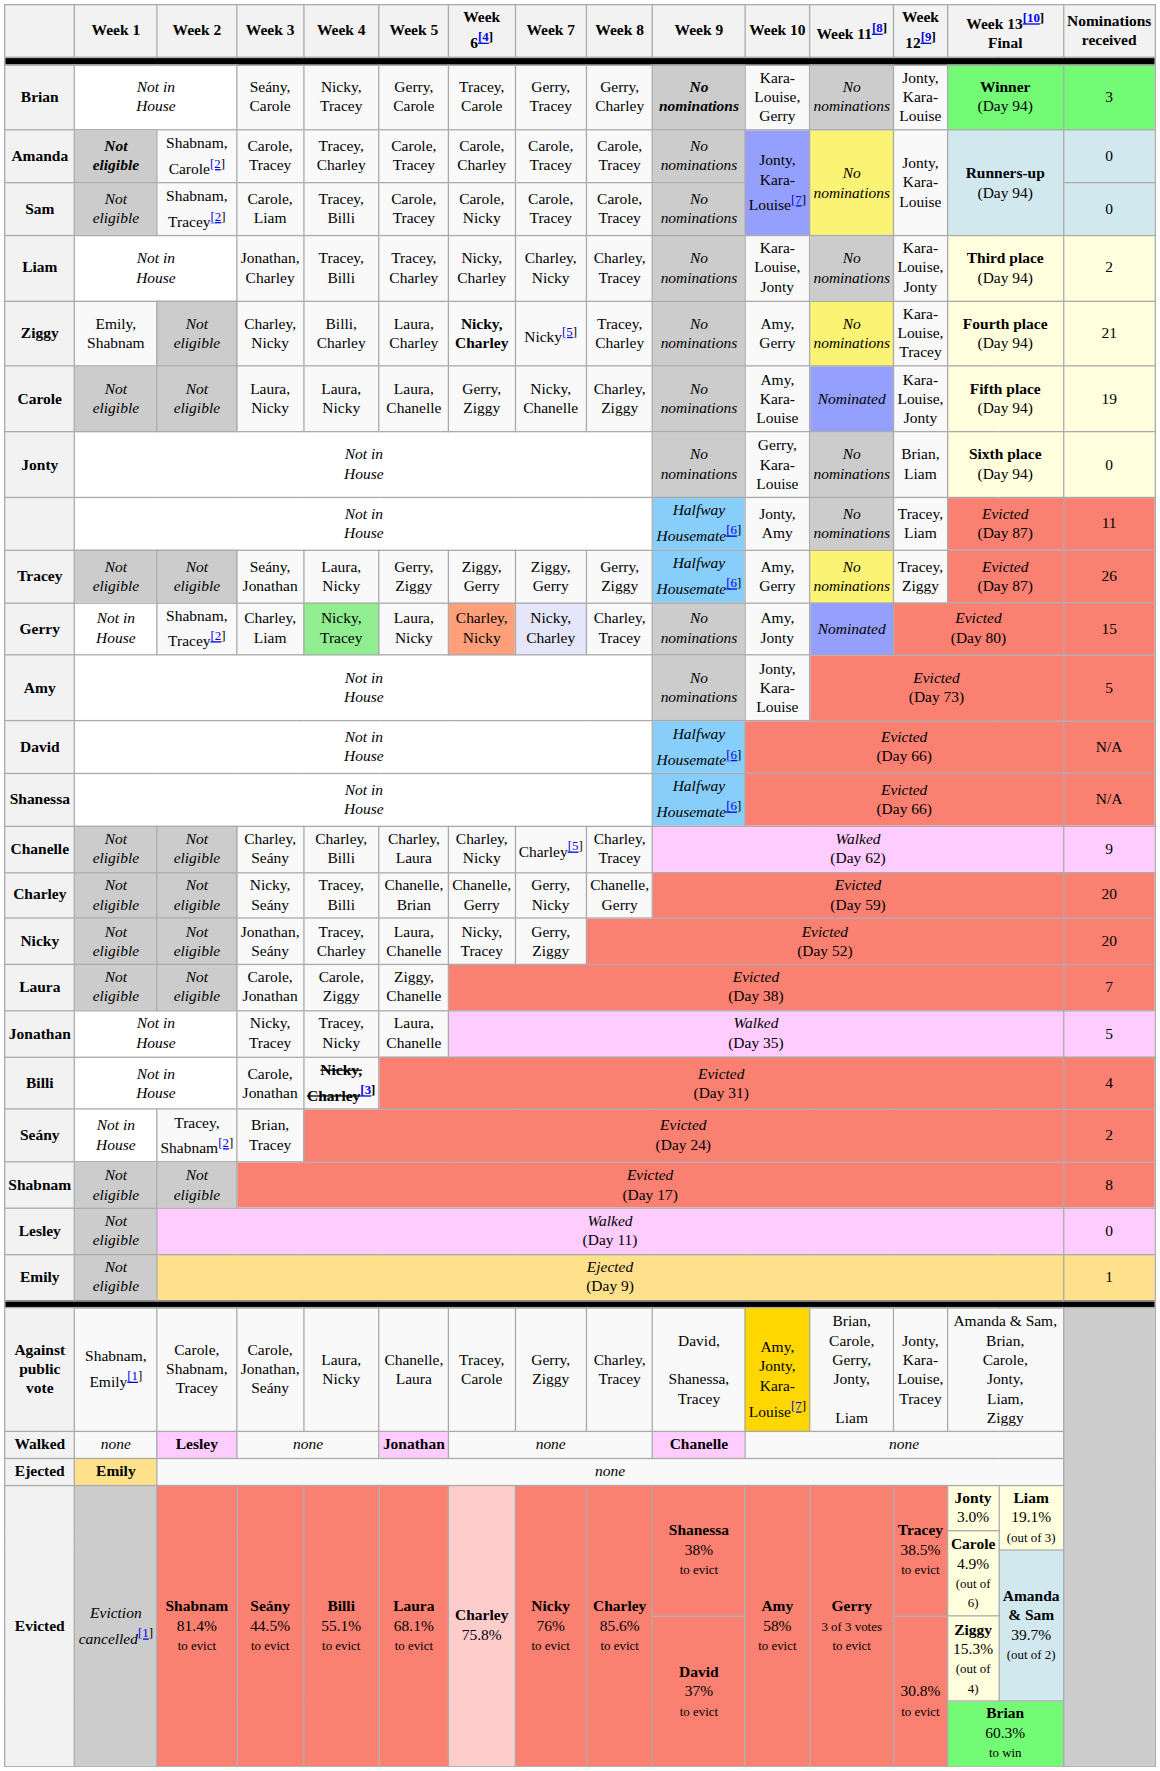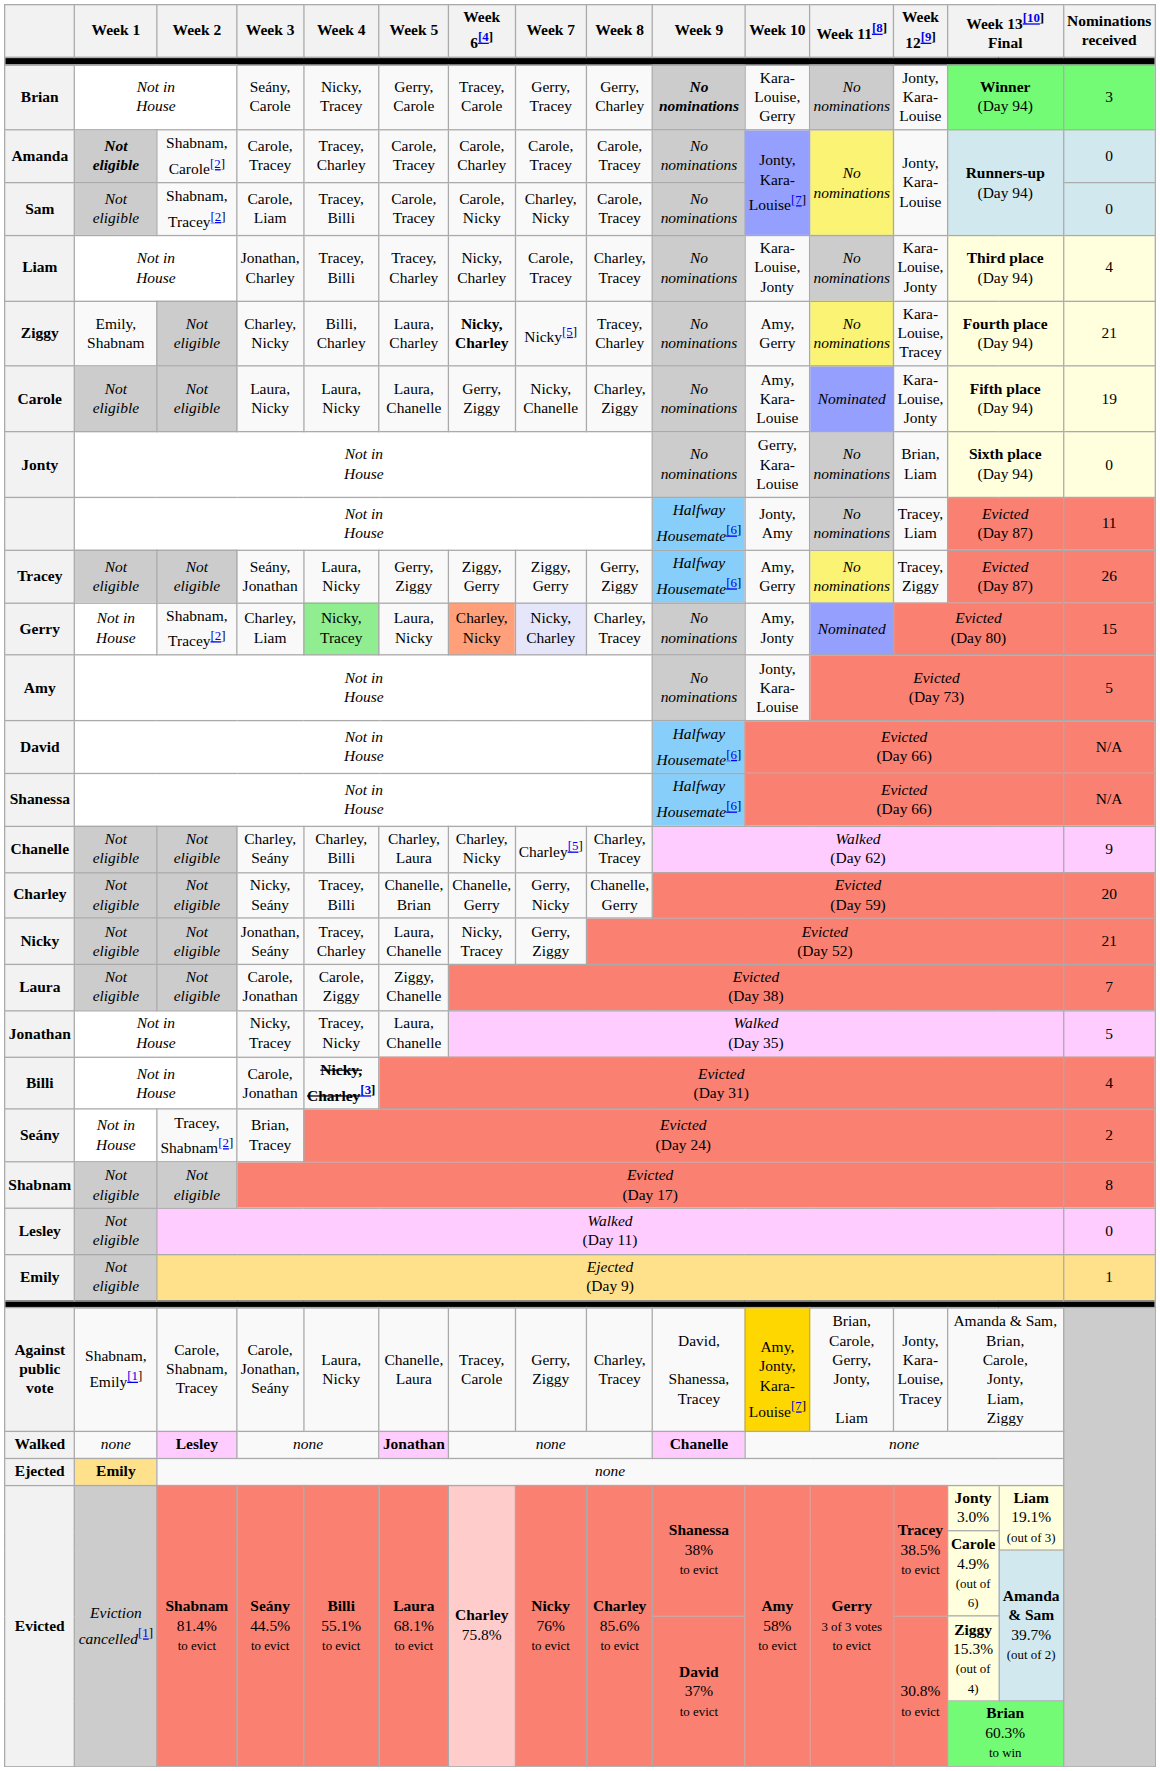Sam | Week 7: Carole, Tracey -> Charley, Nicky
Liam | Week 7: Charley, Nicky -> Carole, Tracey
Liam | Nominations received: 2 -> 4
Nicky | Nominations received: 20 -> 21
